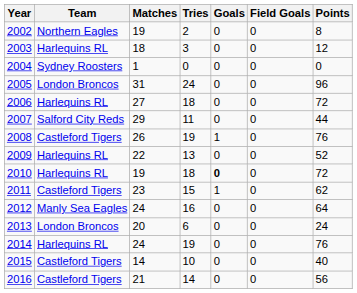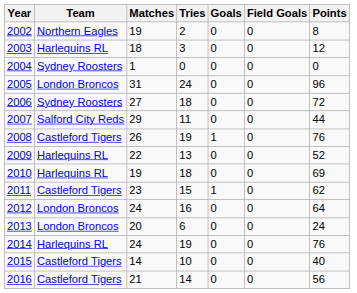2006 | Team: Harlequins RL -> Sydney Roosters
2010 | Goals: bold -> normal
2010 | Points: 72 -> 69
2012 | Team: Manly Sea Eagles -> London Broncos
